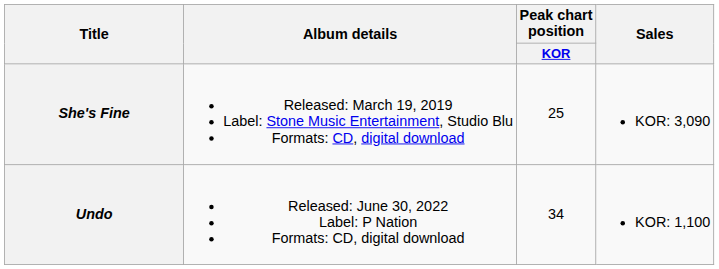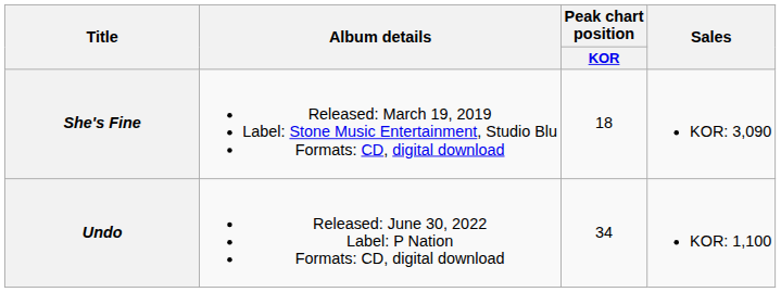She's Fine | Peak chart position / KOR: 25 -> 18
